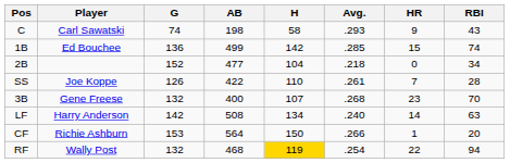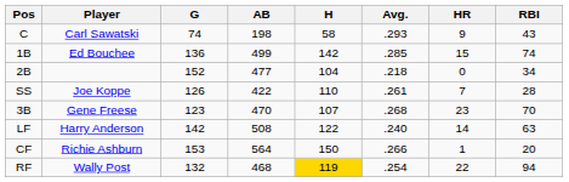3B | G: 132 -> 123
3B | AB: 400 -> 470
LF | H: 134 -> 122
